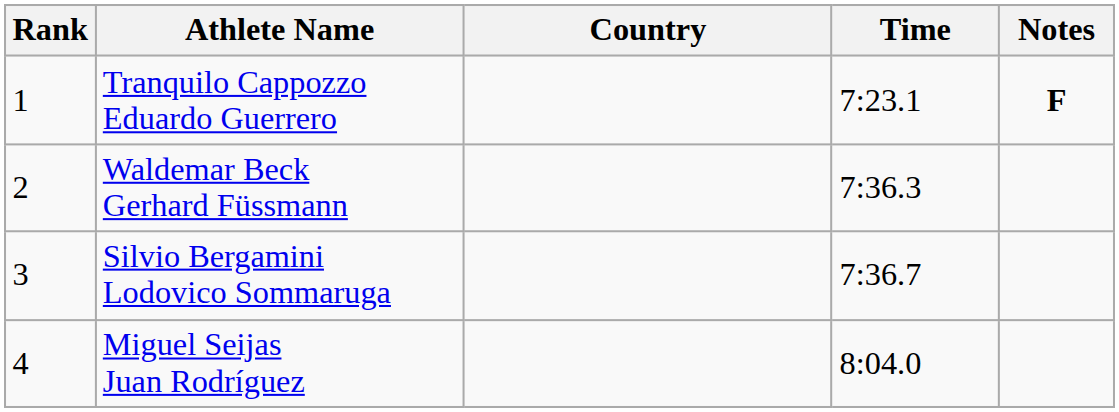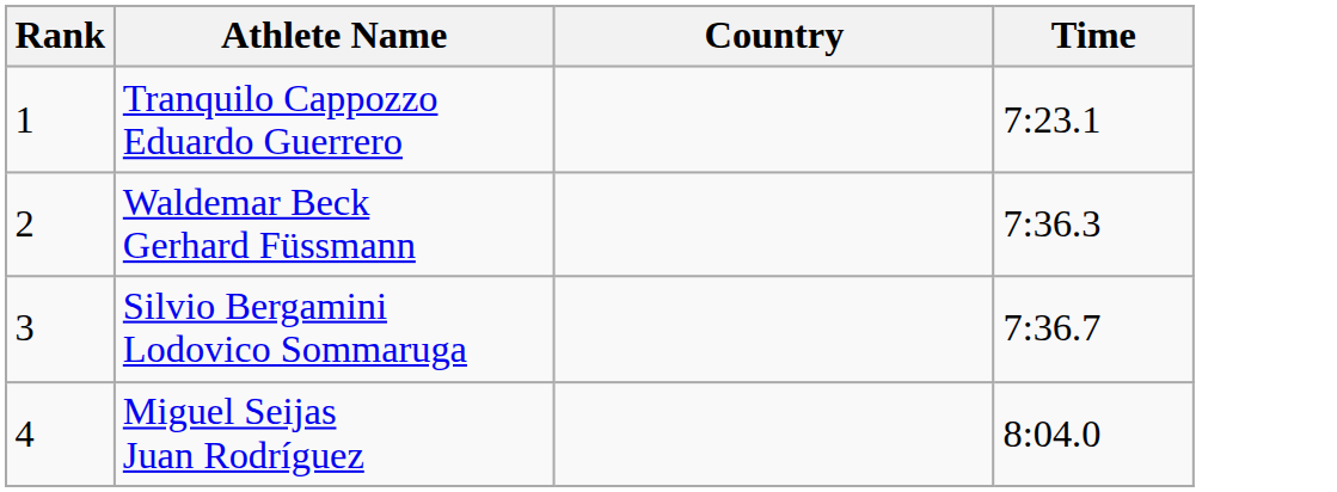- column: Notes | F
